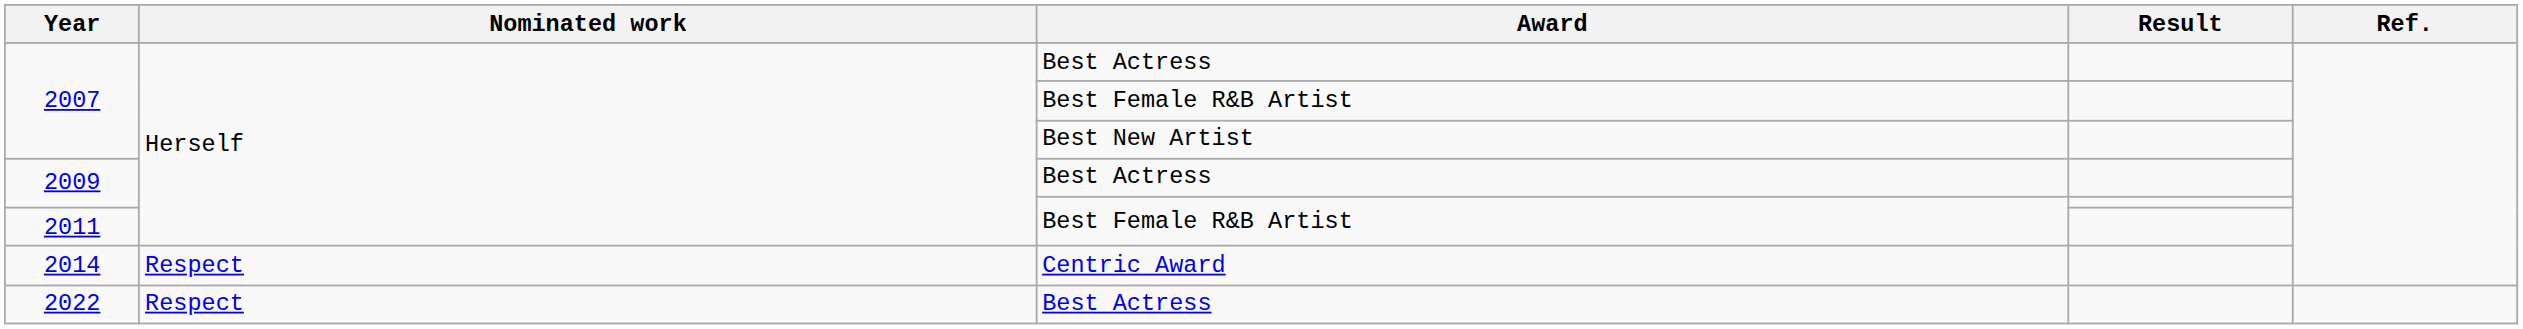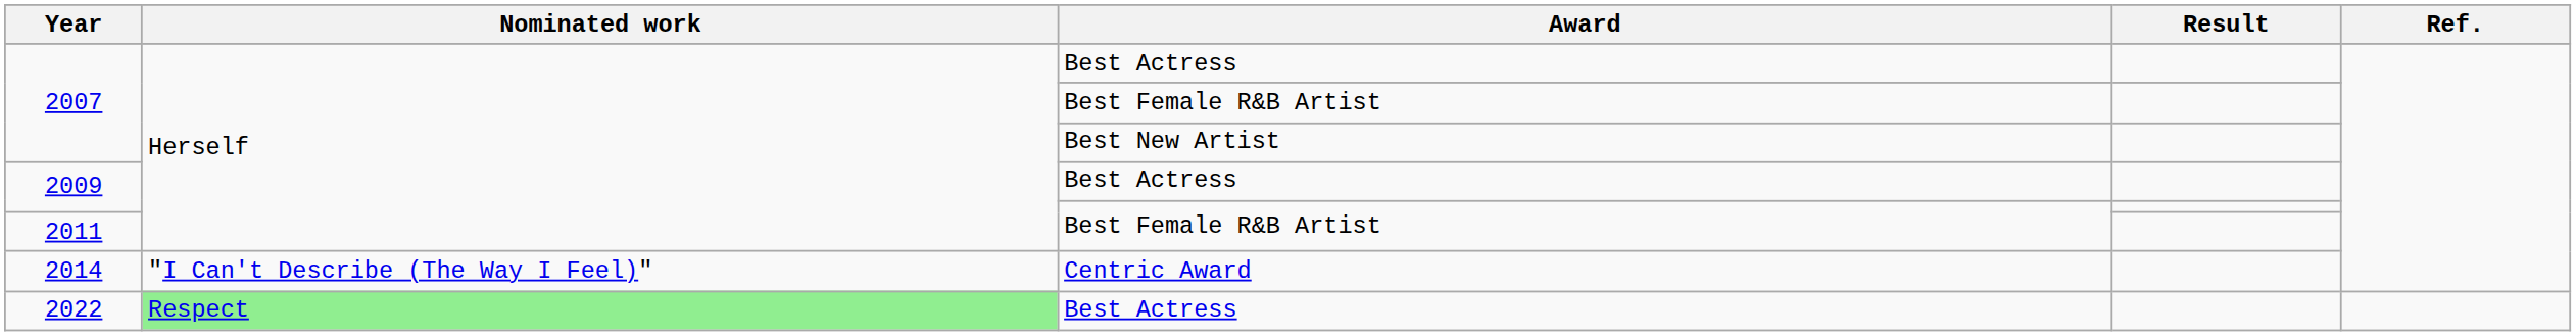2014 | Nominated work: Respect -> "I Can't Describe (The Way I Feel)"
2022 | Nominated work: no background -> lightgreen background
